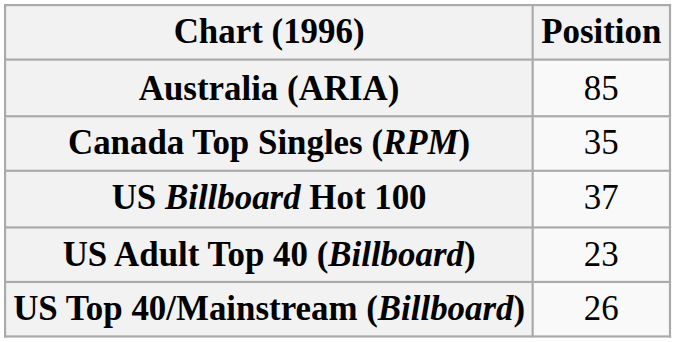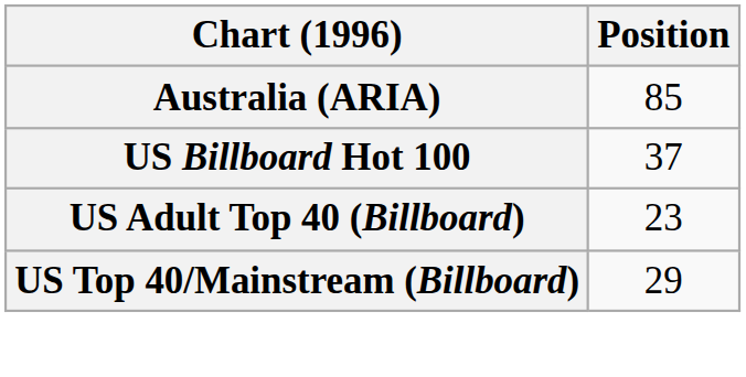- row: Canada Top Singles (RPM) | 35
US Top 40/Mainstream (Billboard) | Position: 26 -> 29
